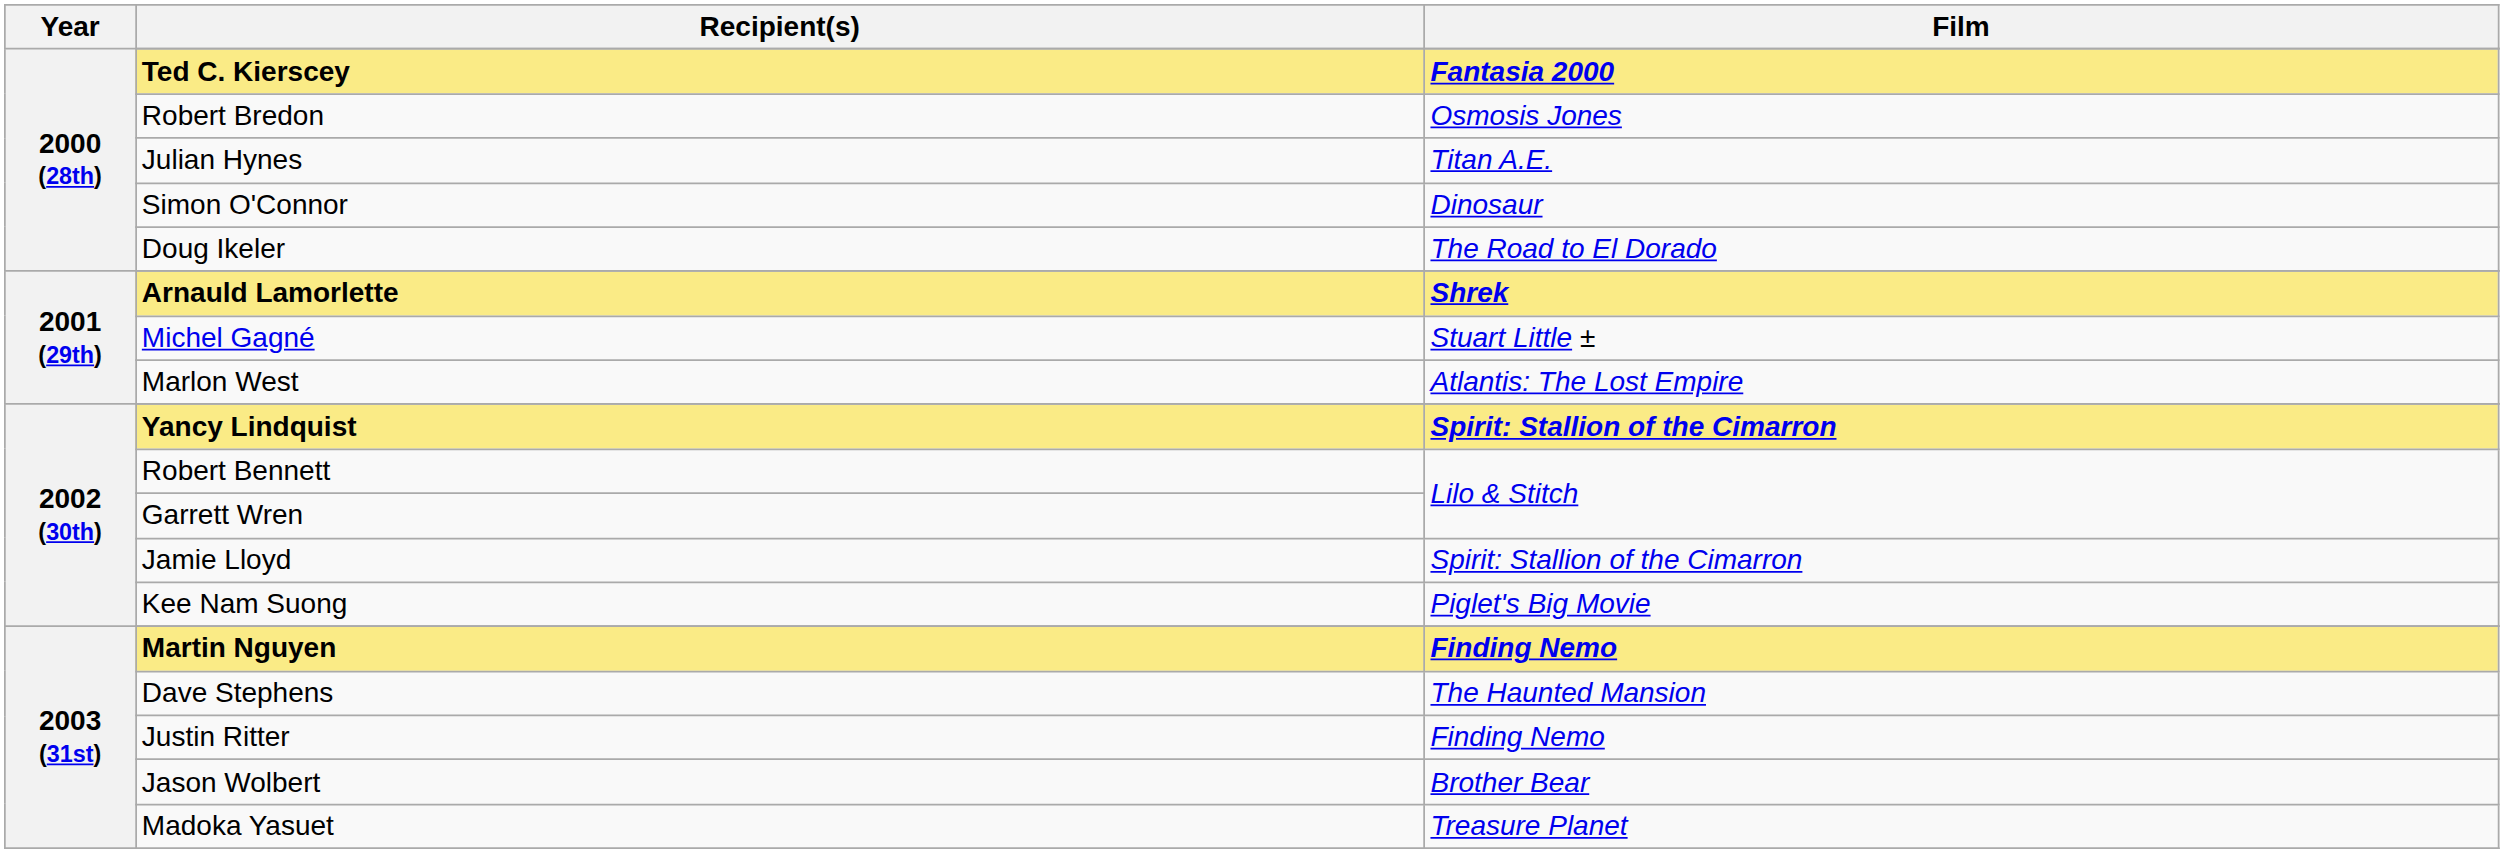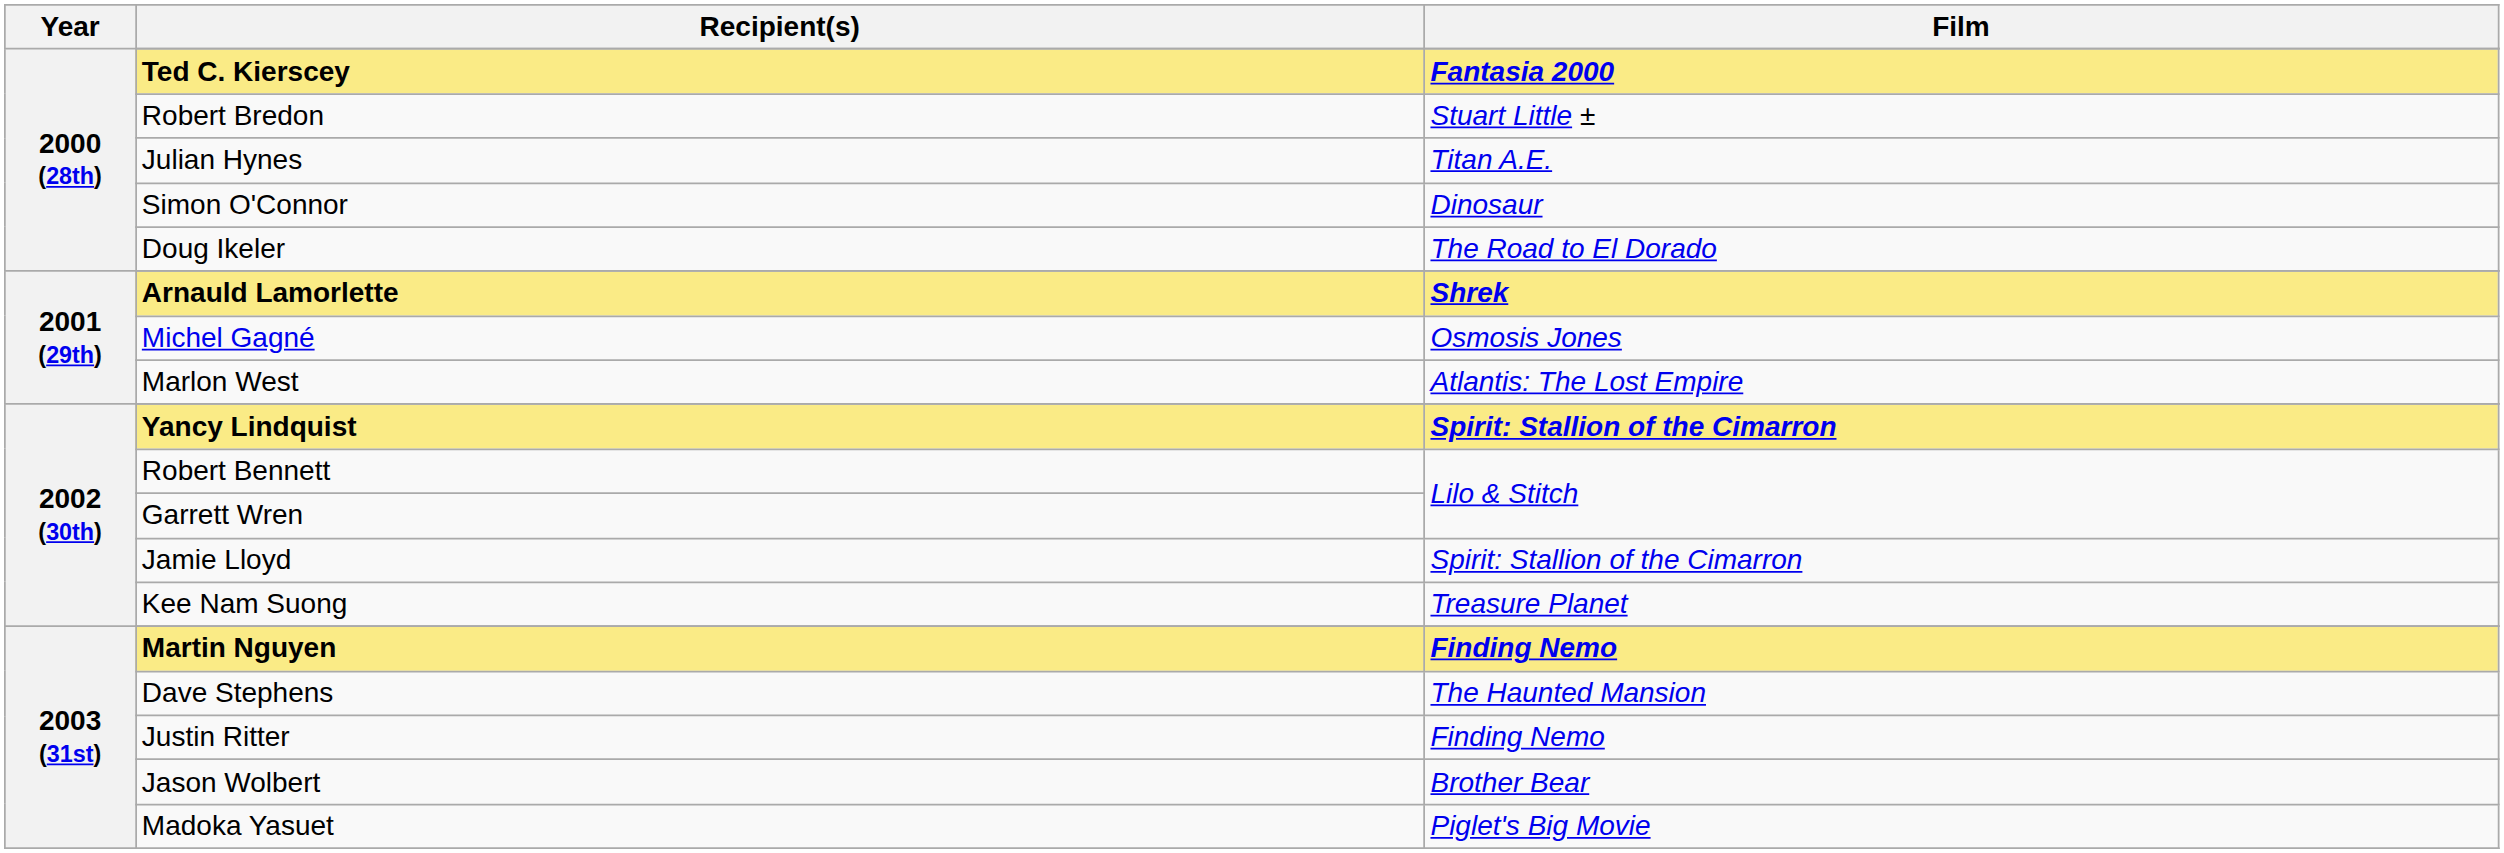Robert Bredon | Film: Osmosis Jones -> Stuart Little ±
Michel Gagné | Film: Stuart Little ± -> Osmosis Jones
Kee Nam Suong | Film: Piglet's Big Movie -> Treasure Planet
Madoka Yasuet | Film: Treasure Planet -> Piglet's Big Movie
